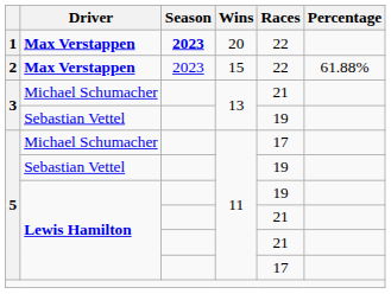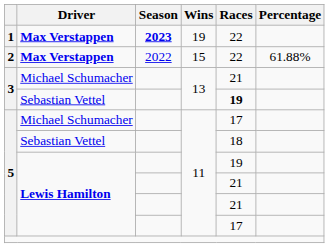1 | Wins: 20 -> 19
2 | Season: 2023 -> 2022
3 / Sebastian Vettel | Races: normal -> bold
5 / Sebastian Vettel | Races: 19 -> 18
